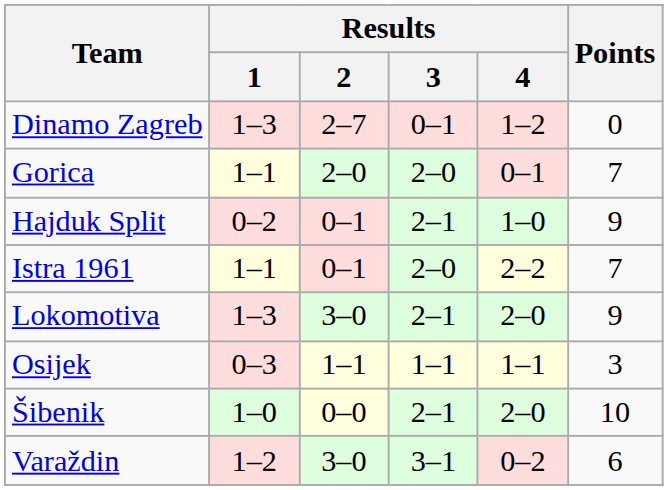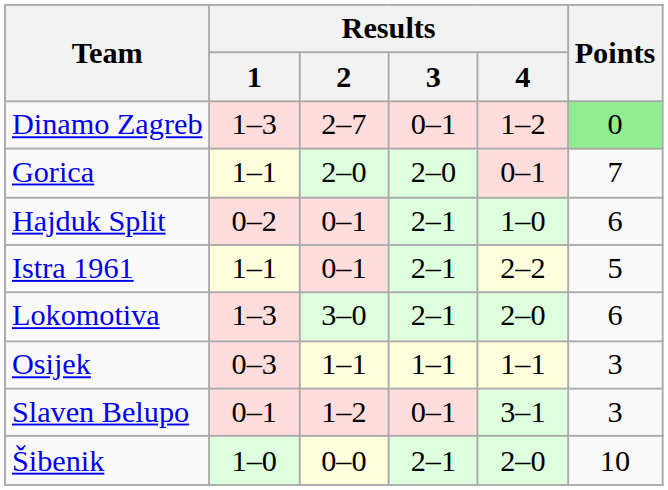Dinamo Zagreb | Points: no background -> lightgreen background
Hajduk Split | Points: 9 -> 6
Istra 1961 | Results / 3: 2–0 -> 2–1
Istra 1961 | Points: 7 -> 5
Lokomotiva | Points: 9 -> 6
+ row: Slaven Belupo | 0–1 | 1–2 | 0–1 | 3–1 | 3
- row: Varaždin | 1–2 | 3–0 | 3–1 | 0–2 | 6
